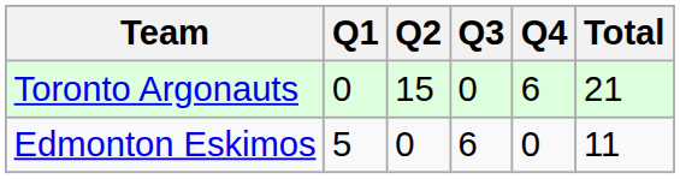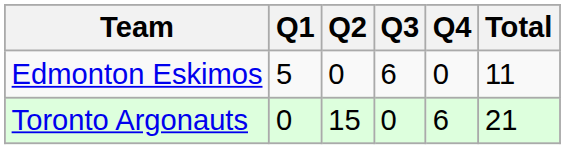rows swapped: Edmonton Eskimos <-> Toronto Argonauts
